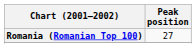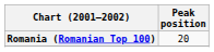Romania (Romanian Top 100) | Peak position: 27 -> 20
